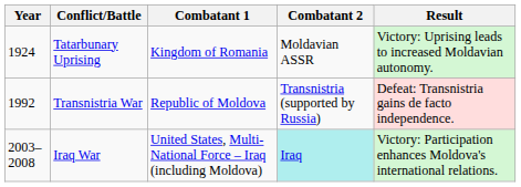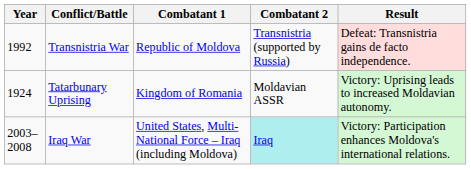rows swapped: Tatarbunary Uprising <-> Transnistria War
